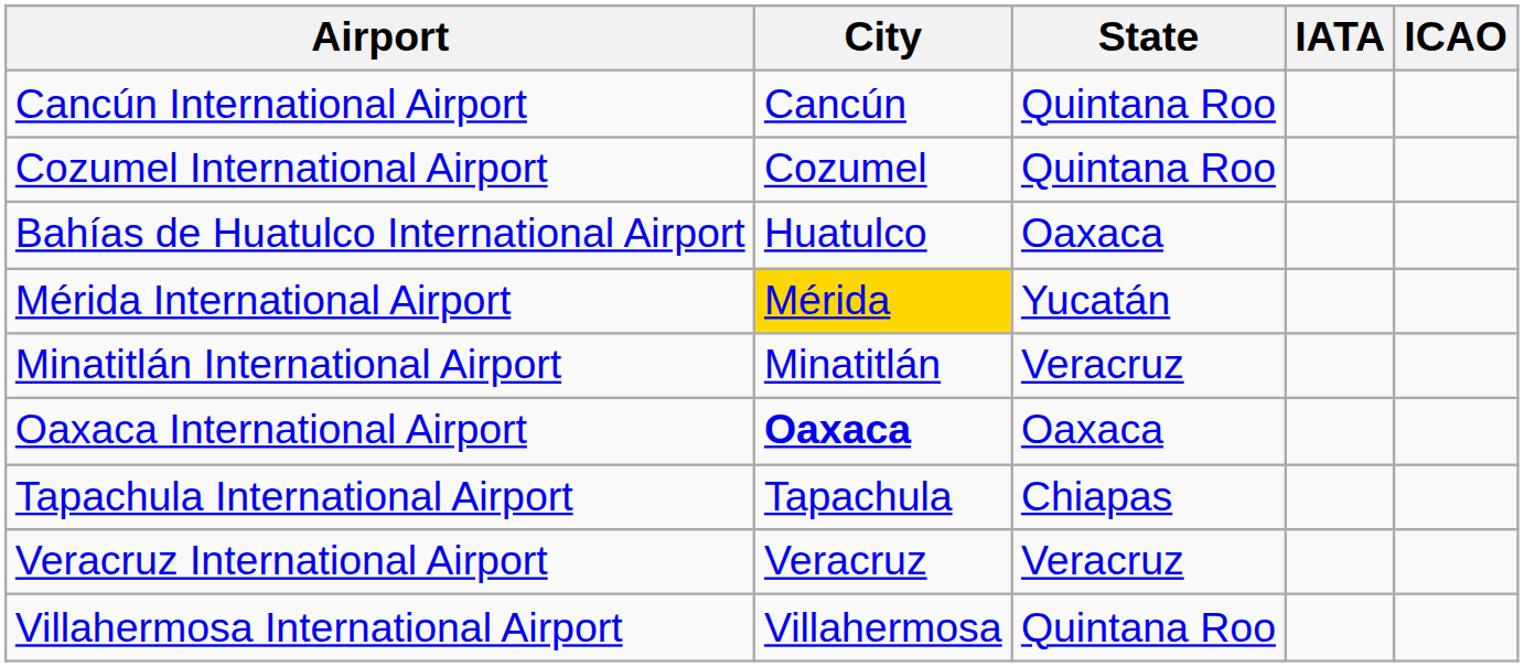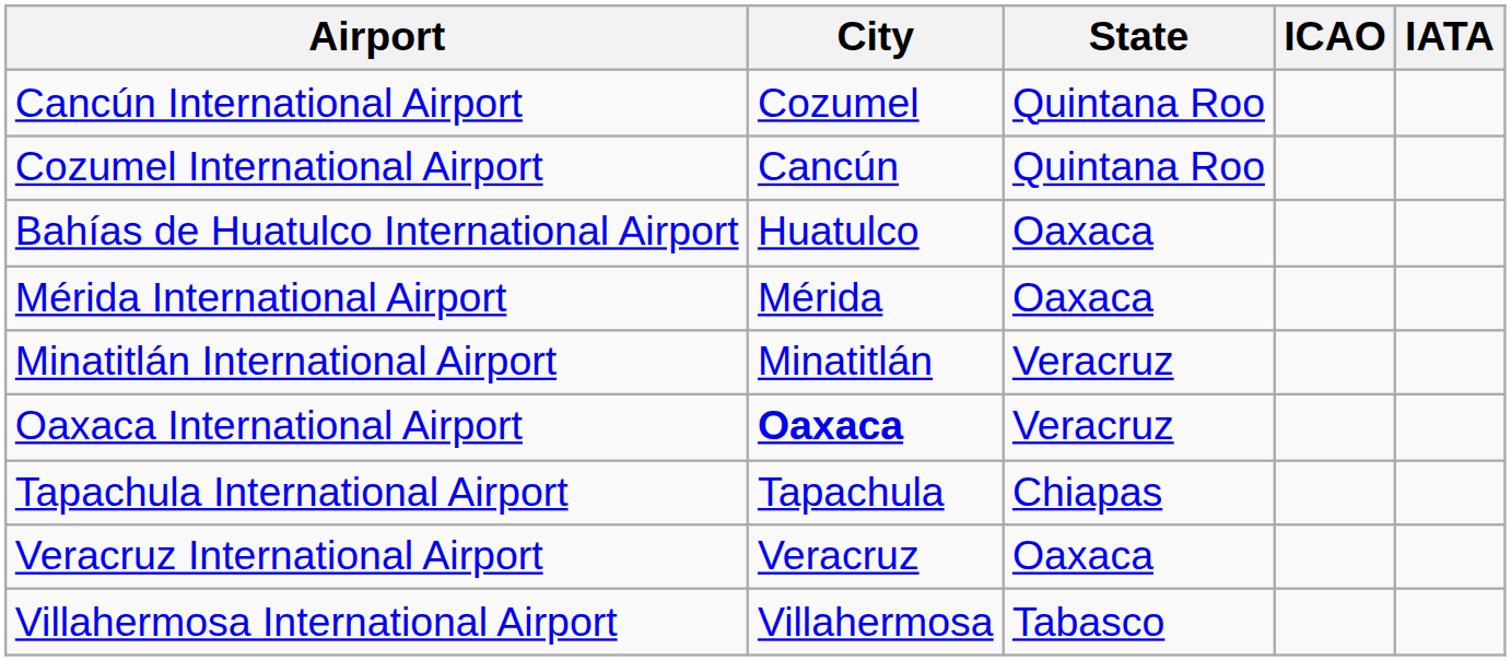columns swapped: ICAO <-> IATA
Cancún International Airport | City: Cancún -> Cozumel
Cozumel International Airport | City: Cozumel -> Cancún
Mérida International Airport | City: gold background -> no background
Mérida International Airport | State: Yucatán -> Oaxaca
Oaxaca International Airport | State: Oaxaca -> Veracruz
Veracruz International Airport | State: Veracruz -> Oaxaca
Villahermosa International Airport | State: Quintana Roo -> Tabasco
